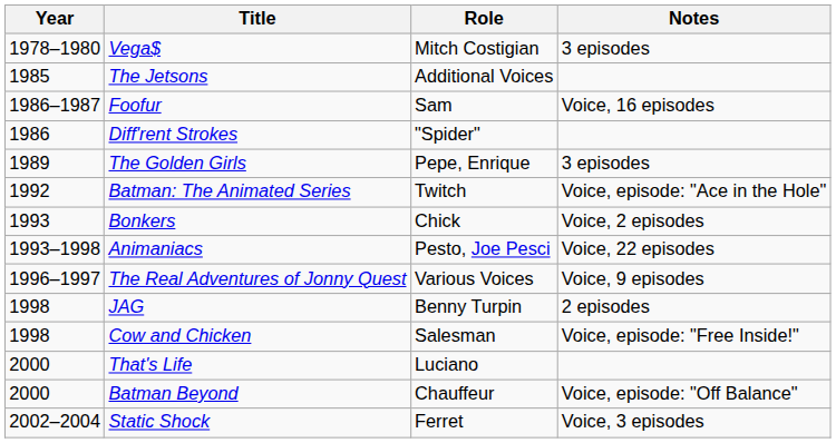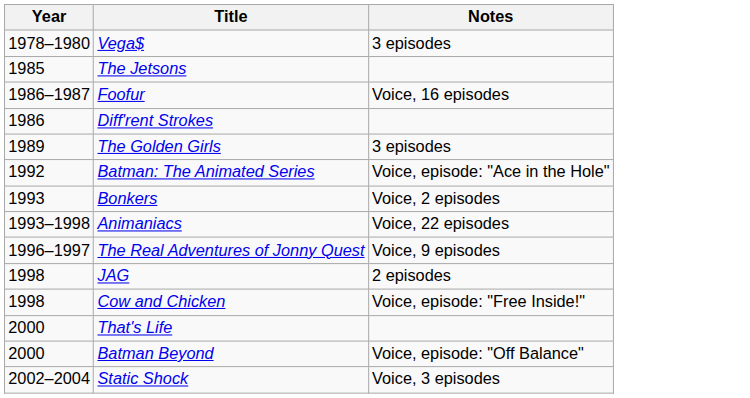- column: Role | Mitch Costigian | Additional Voices | Sam | "Spider" | Pepe, Enrique | Twitch | Chick | Pesto, Joe Pesci | Various Voices | Benny Turpin | Salesman | Luciano | Chauffeur | Ferret
